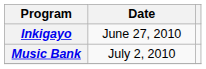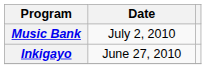rows swapped: Inkigayo <-> Music Bank
